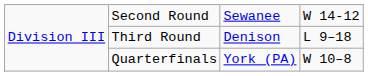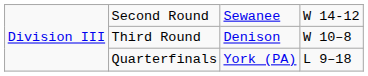Third Round | column 4: L 9–18 -> W 10–8
Quarterfinals | column 4: W 10–8 -> L 9–18
